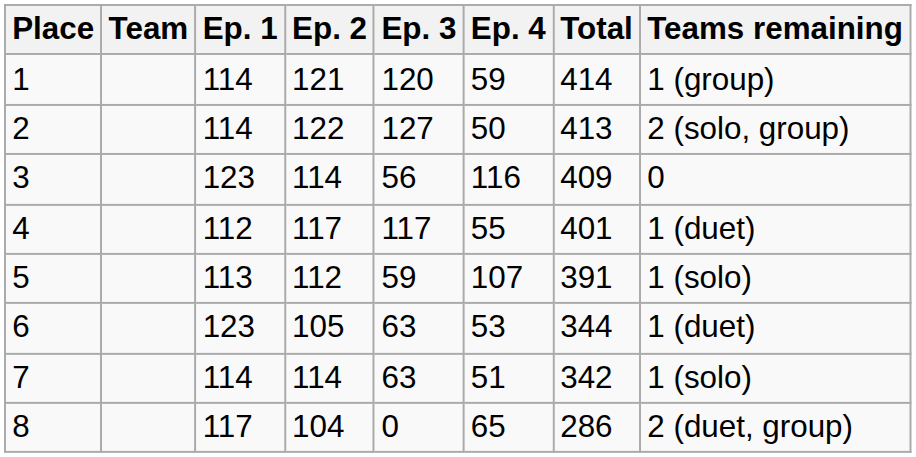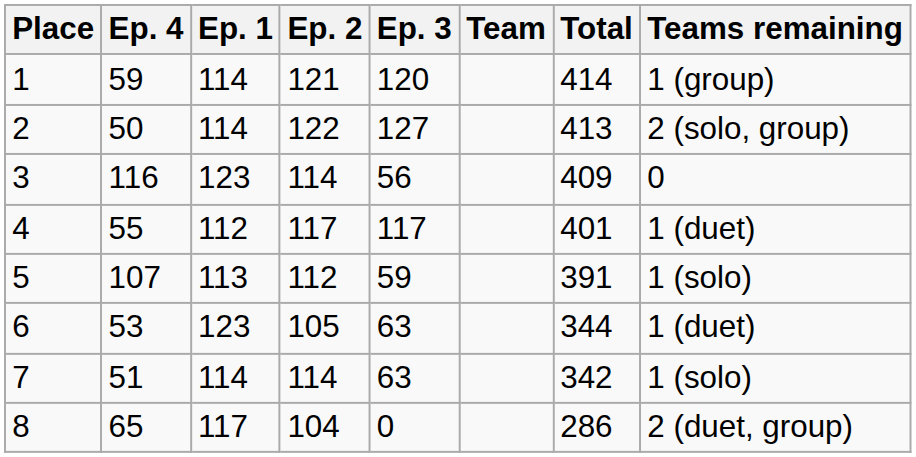columns swapped: Team <-> Ep. 4
